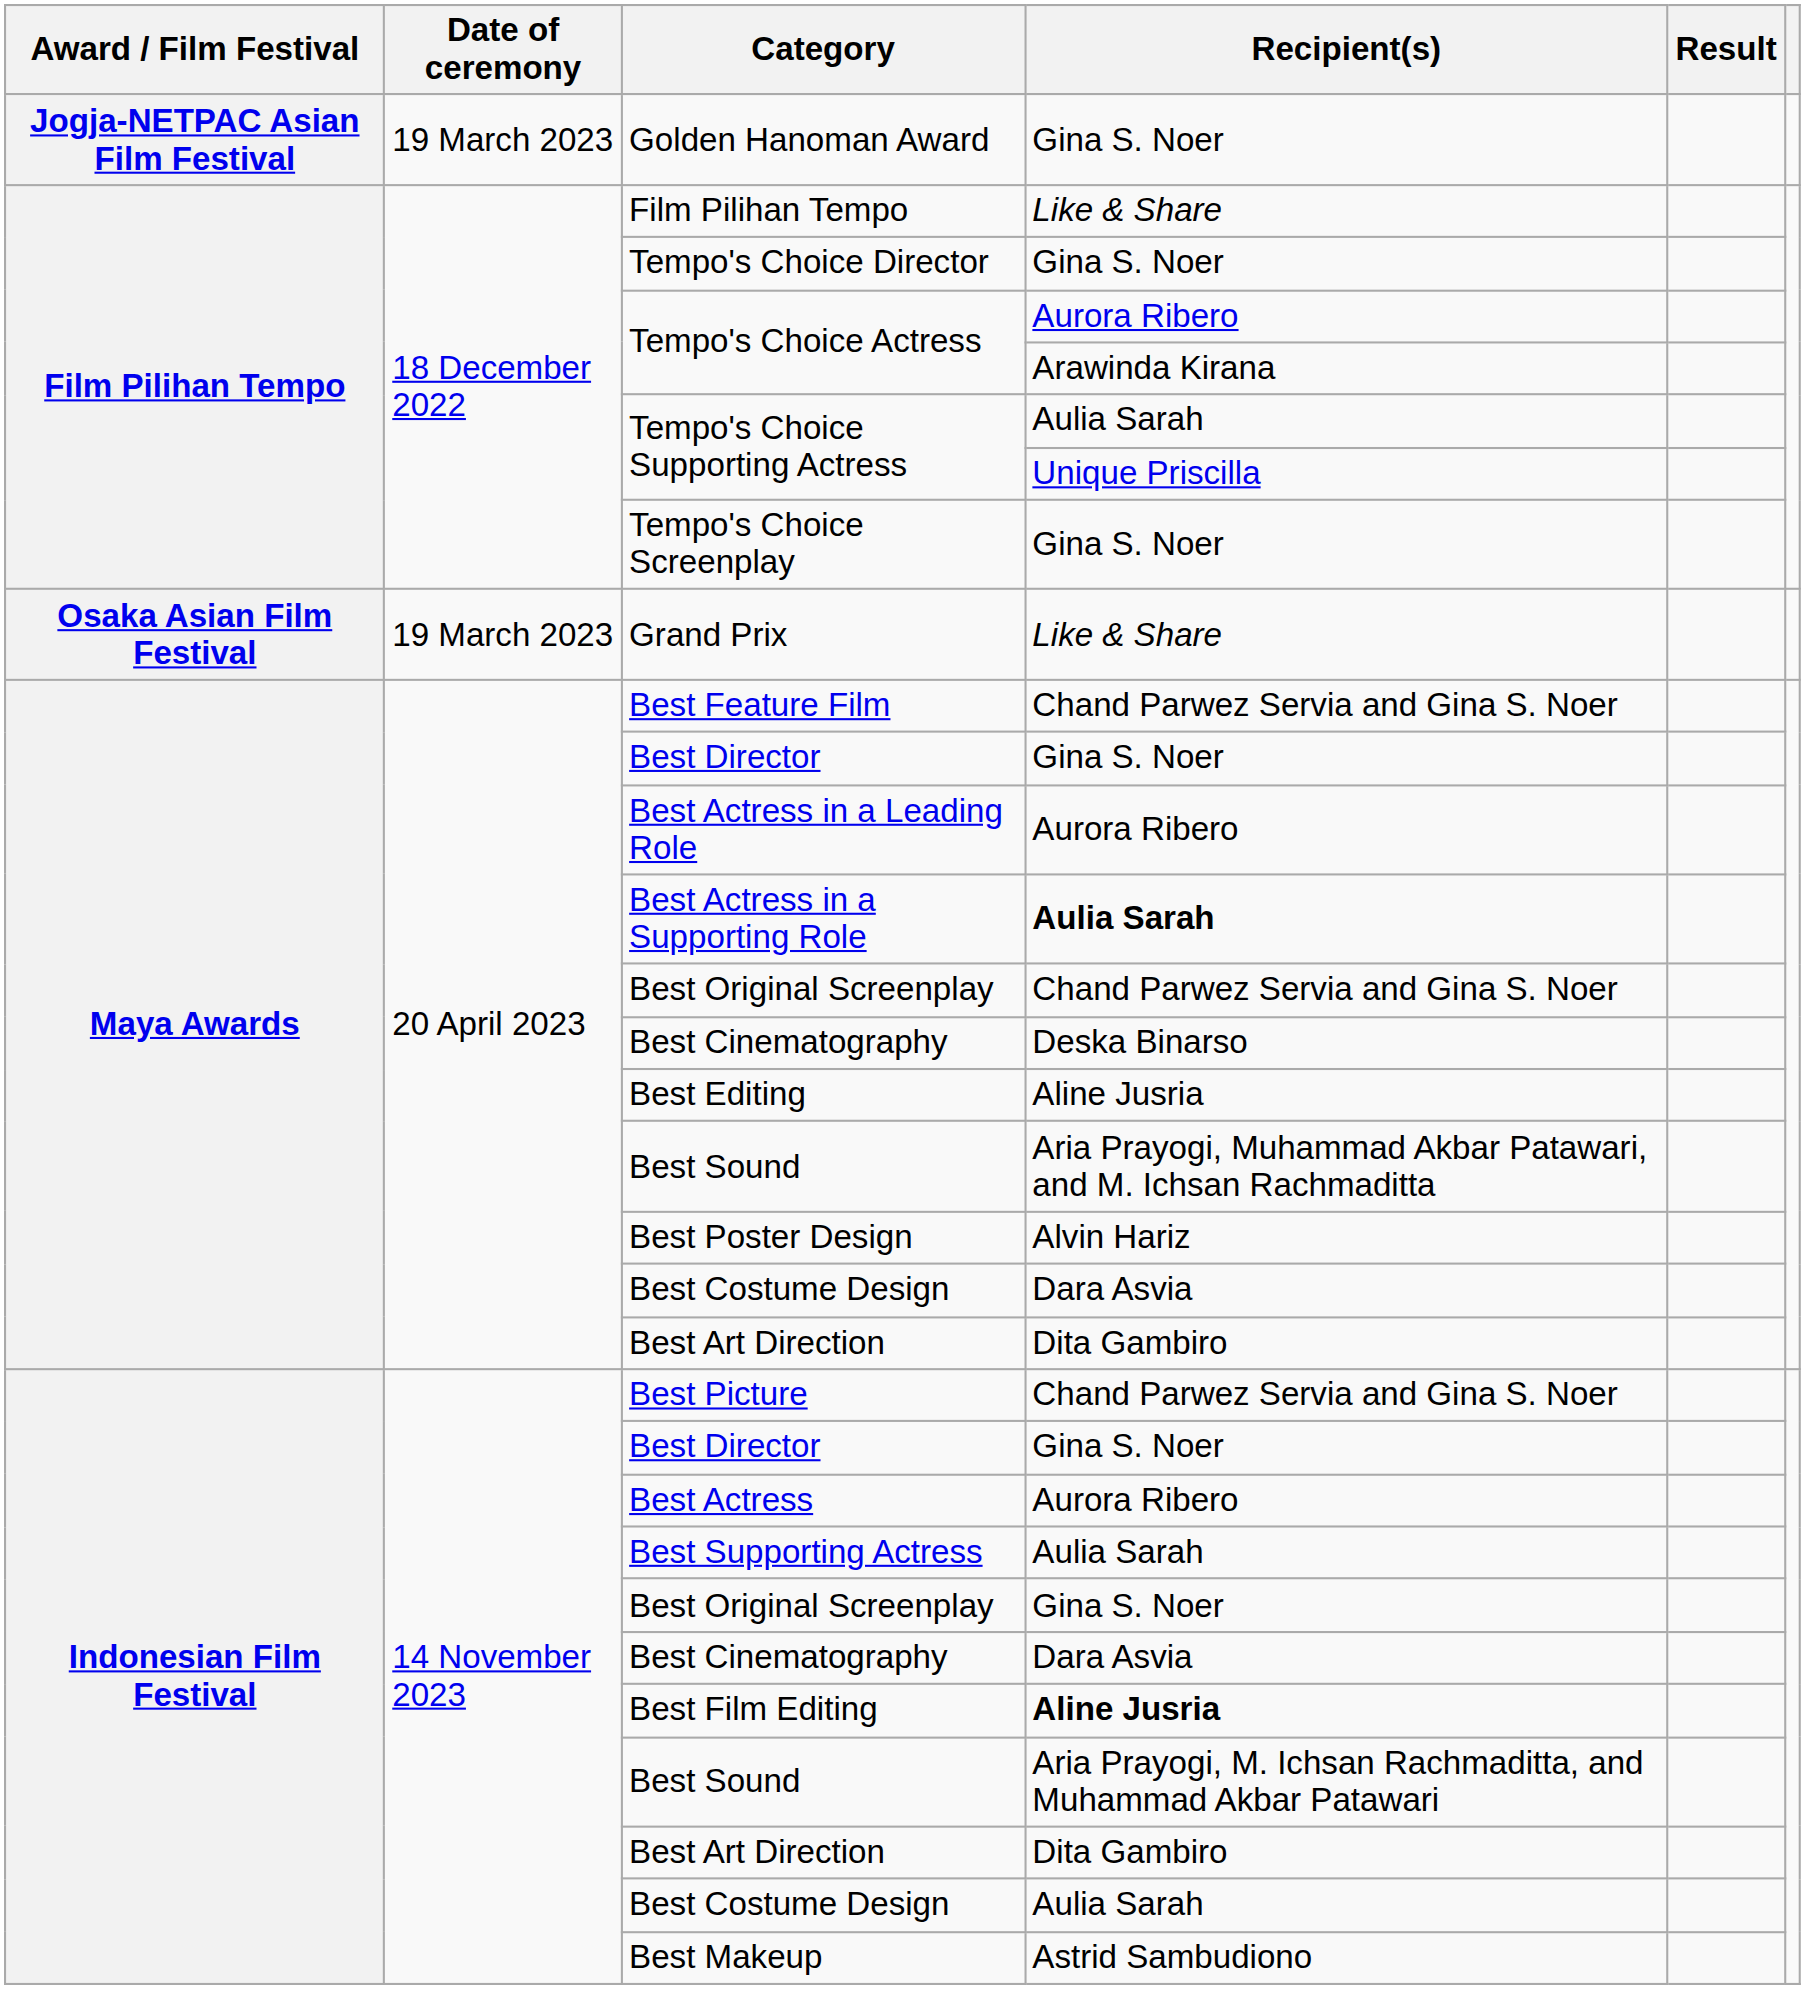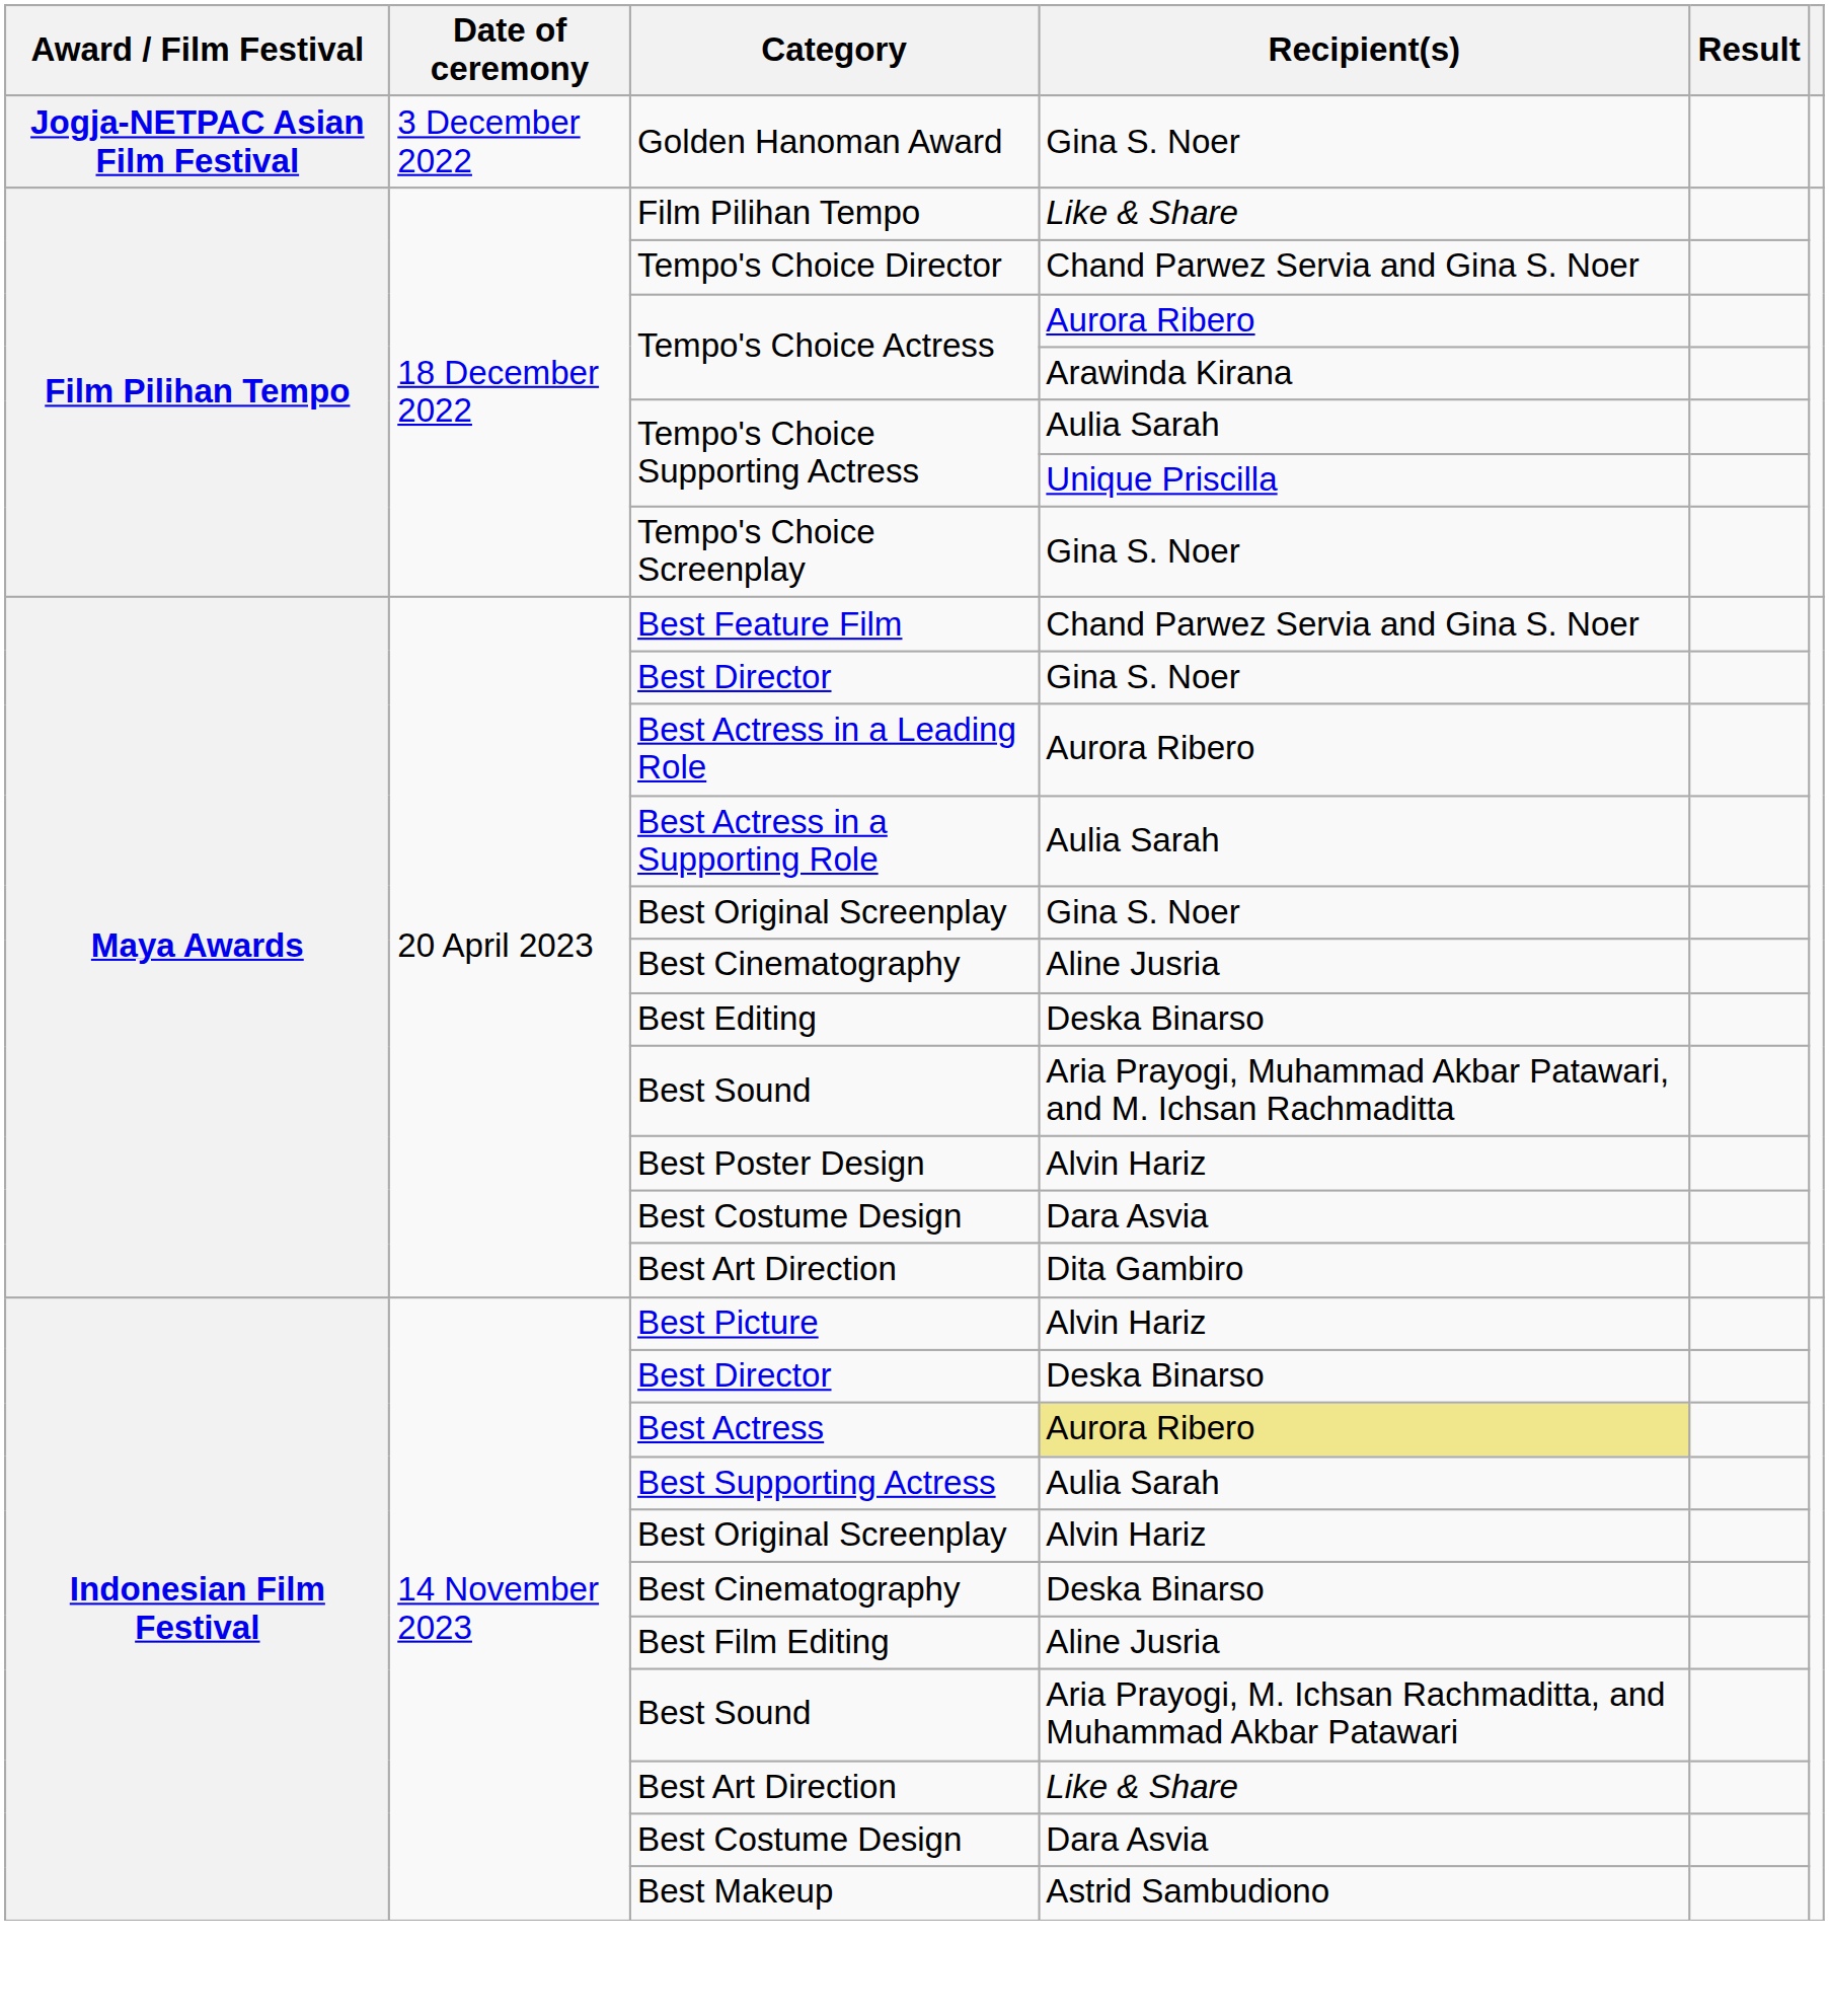Golden Hanoman Award | Date of ceremony: 19 March 2023 -> 3 December 2022
Tempo's Choice Director | Recipient(s): Gina S. Noer -> Chand Parwez Servia and Gina S. Noer
- row: Osaka Asian Film Festival | 19 March 2023 | Grand Prix | Like & Share
Best Actress in a Supporting Role | Recipient(s): bold -> normal
Maya Awards / Best Original Screenplay | Recipient(s): Chand Parwez Servia and Gina S. Noer -> Gina S. Noer
Maya Awards / Best Cinematography | Recipient(s): Deska Binarso -> Aline Jusria
Best Editing | Recipient(s): Aline Jusria -> Deska Binarso
Best Picture | Recipient(s): Chand Parwez Servia and Gina S. Noer -> Alvin Hariz
Indonesian Film Festival / Best Director | Recipient(s): Gina S. Noer -> Deska Binarso
Best Actress | Recipient(s): no background -> khaki background
Indonesian Film Festival / Best Original Screenplay | Recipient(s): Gina S. Noer -> Alvin Hariz
Indonesian Film Festival / Best Cinematography | Recipient(s): Dara Asvia -> Deska Binarso
Best Film Editing | Recipient(s): bold -> normal
Indonesian Film Festival / Best Art Direction | Recipient(s): Dita Gambiro -> Like & Share
Indonesian Film Festival / Best Costume Design | Recipient(s): Aulia Sarah -> Dara Asvia
